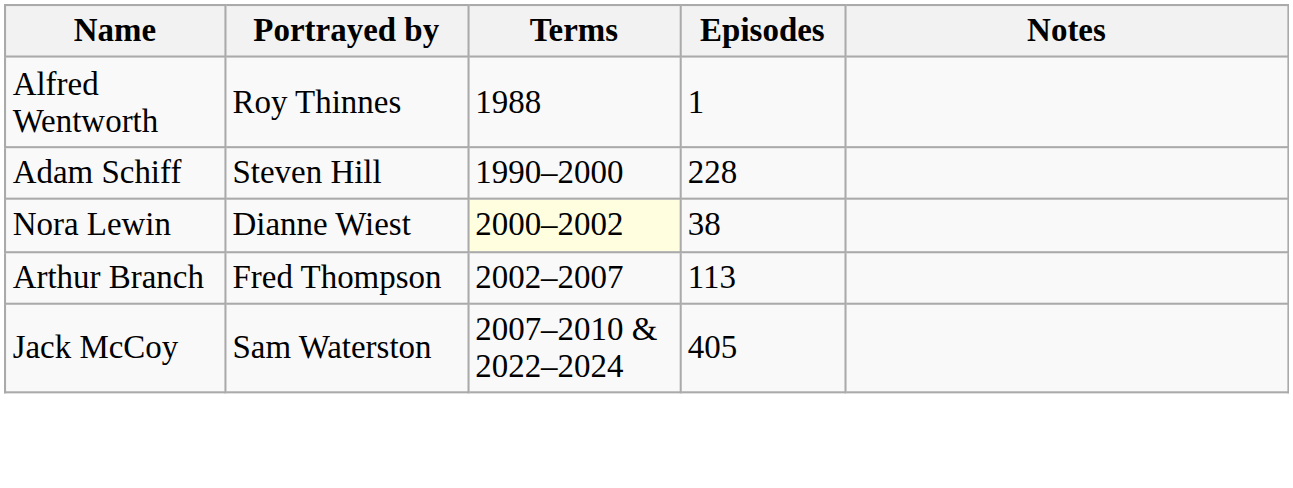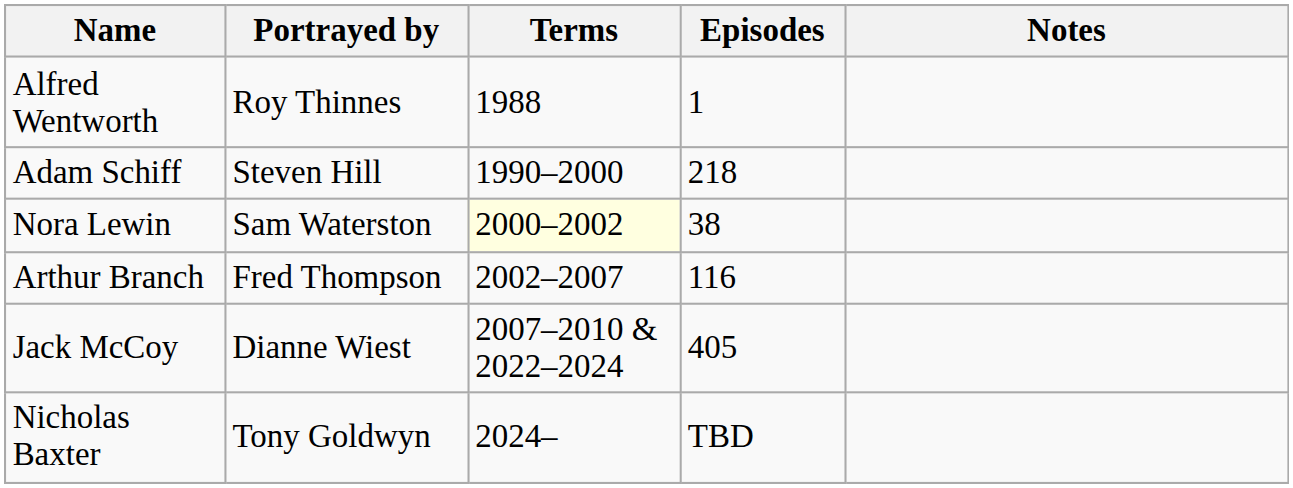Adam Schiff | Episodes: 228 -> 218
Nora Lewin | Portrayed by: Dianne Wiest -> Sam Waterston
Arthur Branch | Episodes: 113 -> 116
Jack McCoy | Portrayed by: Sam Waterston -> Dianne Wiest
+ row: Nicholas Baxter | Tony Goldwyn | 2024– | TBD
